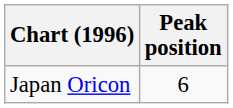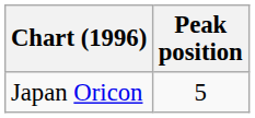Japan Oricon | Peak position: 6 -> 5
